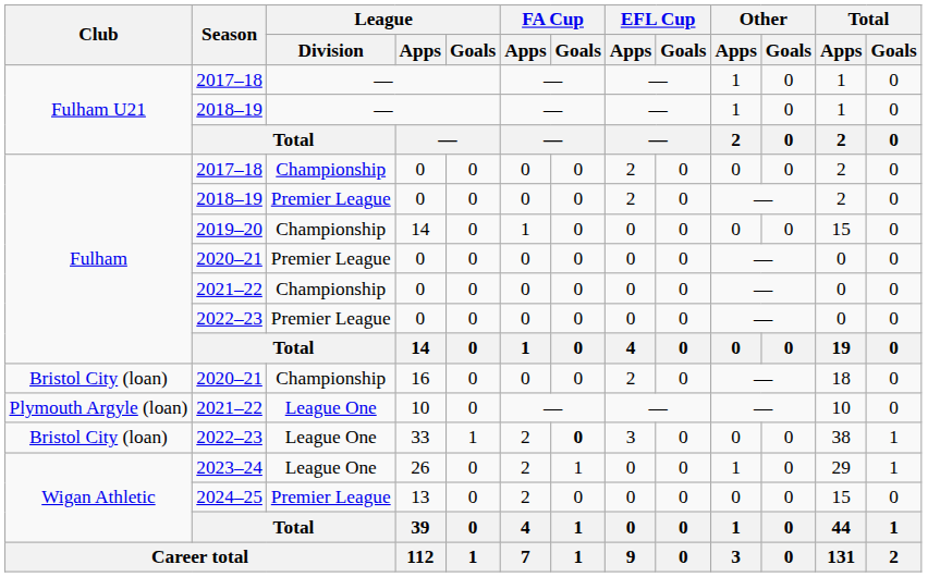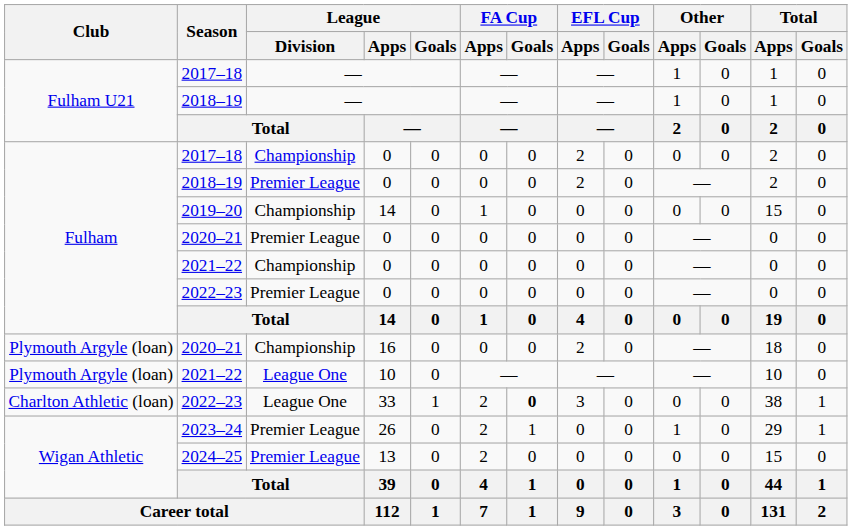2020–21 / 16 | Club: Bristol City (loan) -> Plymouth Argyle (loan)
2022–23 / 33 | Club: Bristol City (loan) -> Charlton Athletic (loan)
2023–24 | League / Division: League One -> Premier League
